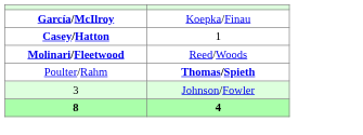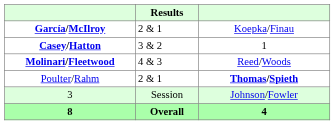+ column: Results | 2 & 1 | 3 & 2 | 4 & 3 | 2 & 1 | Session | Overall
